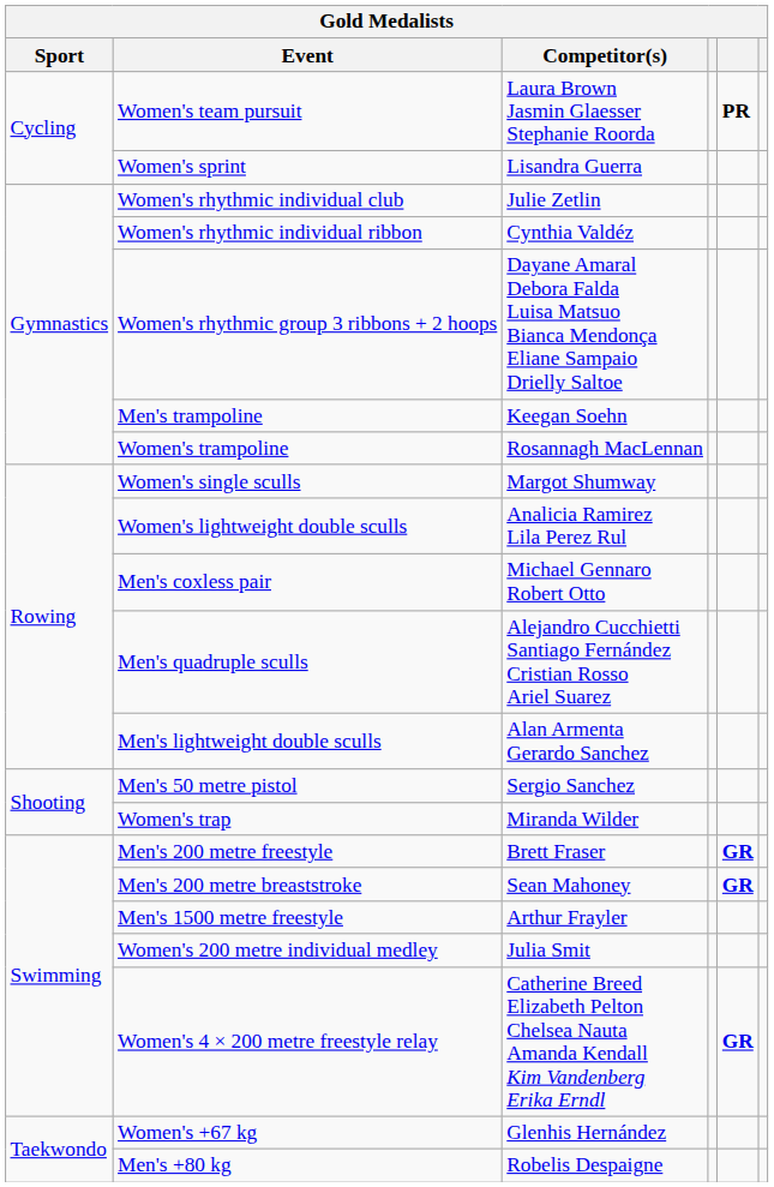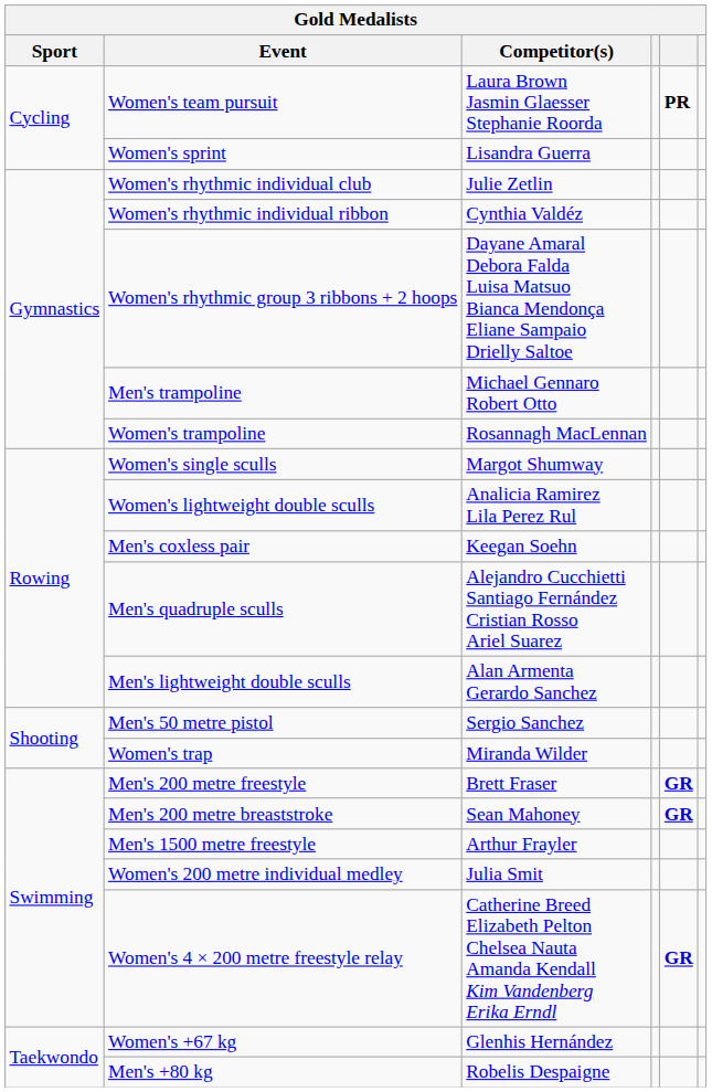Men's trampoline | Competitor(s): Keegan Soehn -> Michael Gennaro Robert Otto
Men's coxless pair | Competitor(s): Michael Gennaro Robert Otto -> Keegan Soehn
